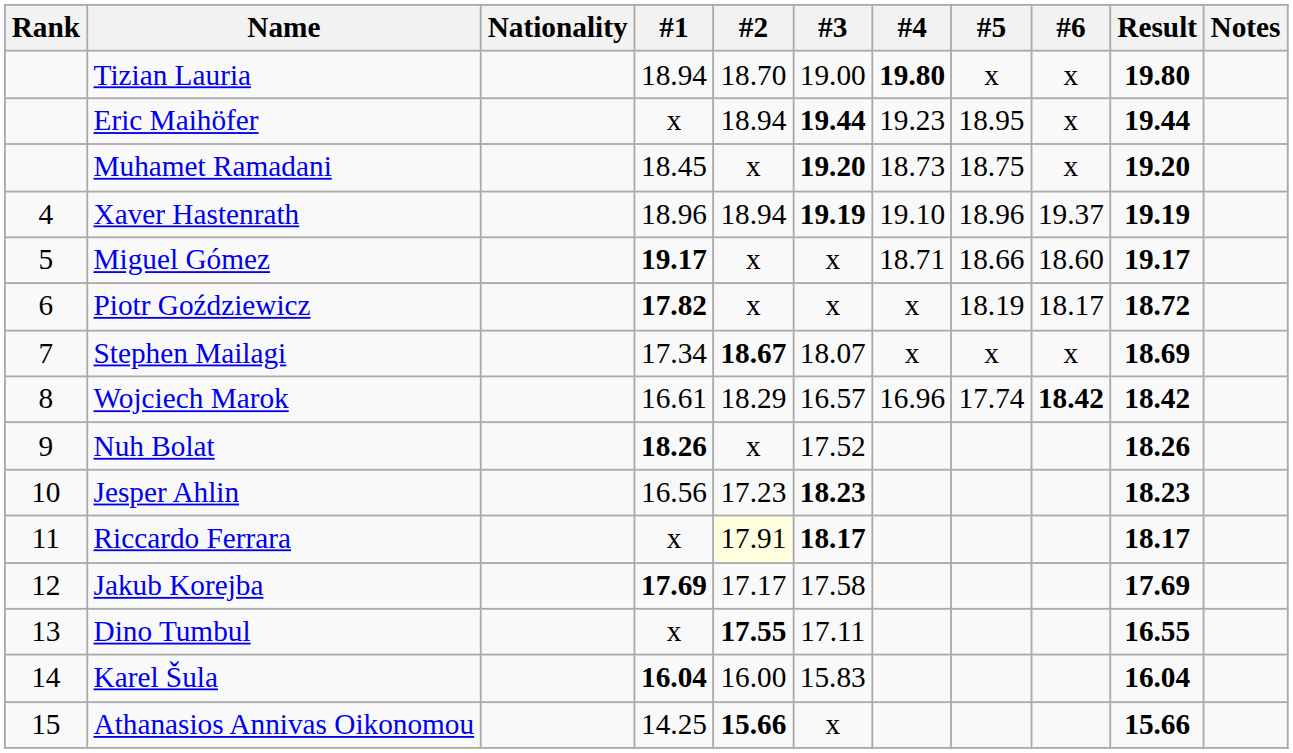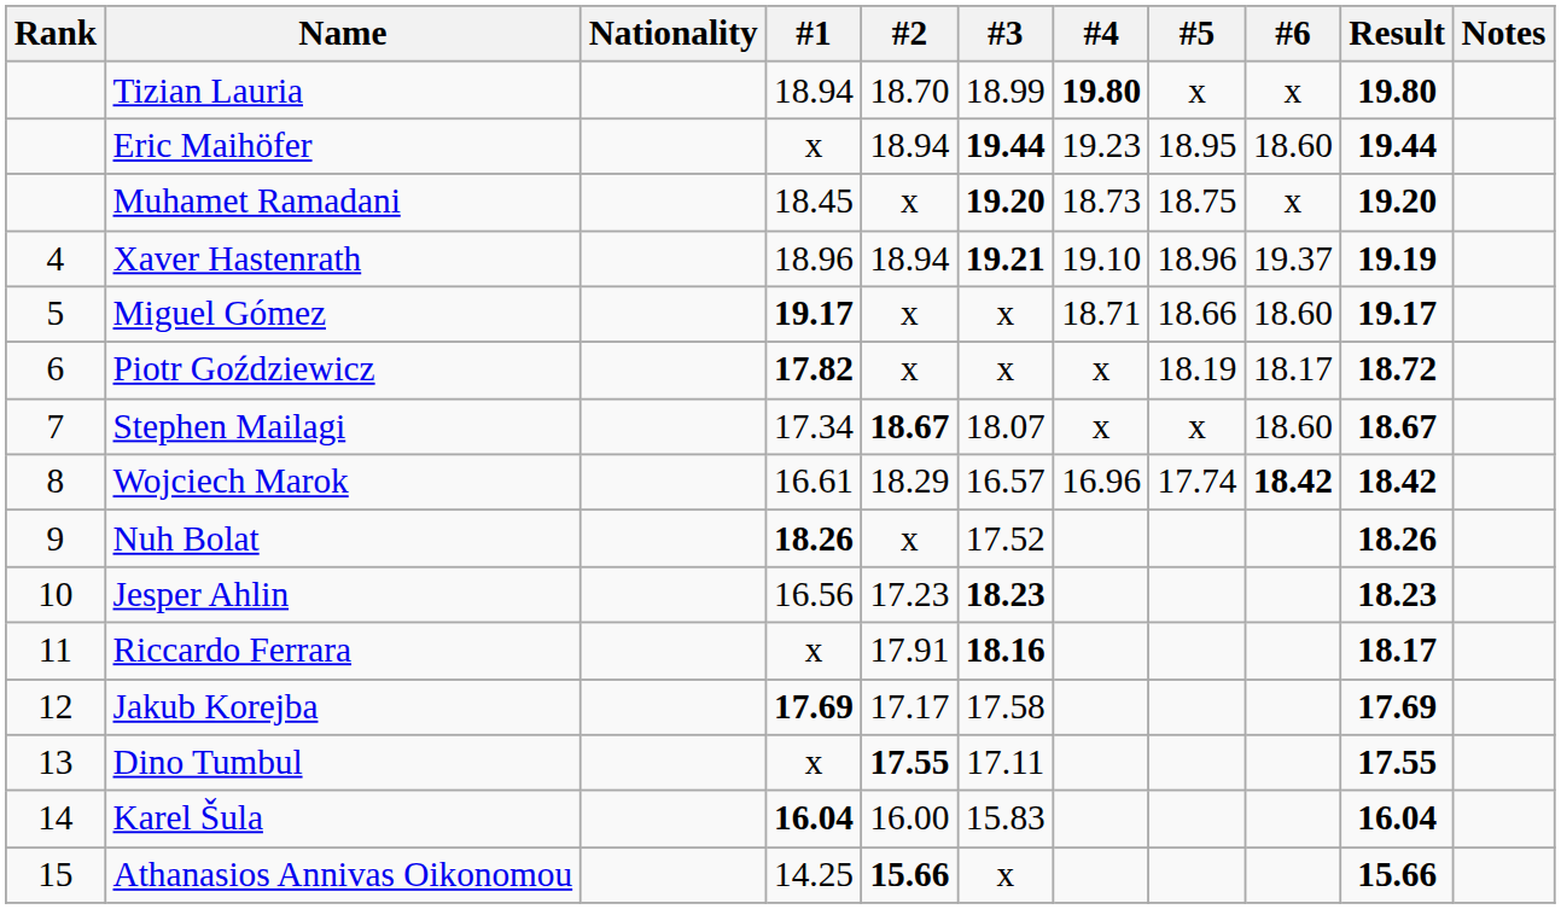Tizian Lauria | #3: 19.00 -> 18.99
Eric Maihöfer | #6: x -> 18.60
Xaver Hastenrath | #3: 19.19 -> 19.21
Stephen Mailagi | #6: x -> 18.60
Stephen Mailagi | Result: 18.69 -> 18.67
Riccardo Ferrara | #2: lightyellow background -> no background
Riccardo Ferrara | #3: 18.17 -> 18.16
Dino Tumbul | Result: 16.55 -> 17.55
